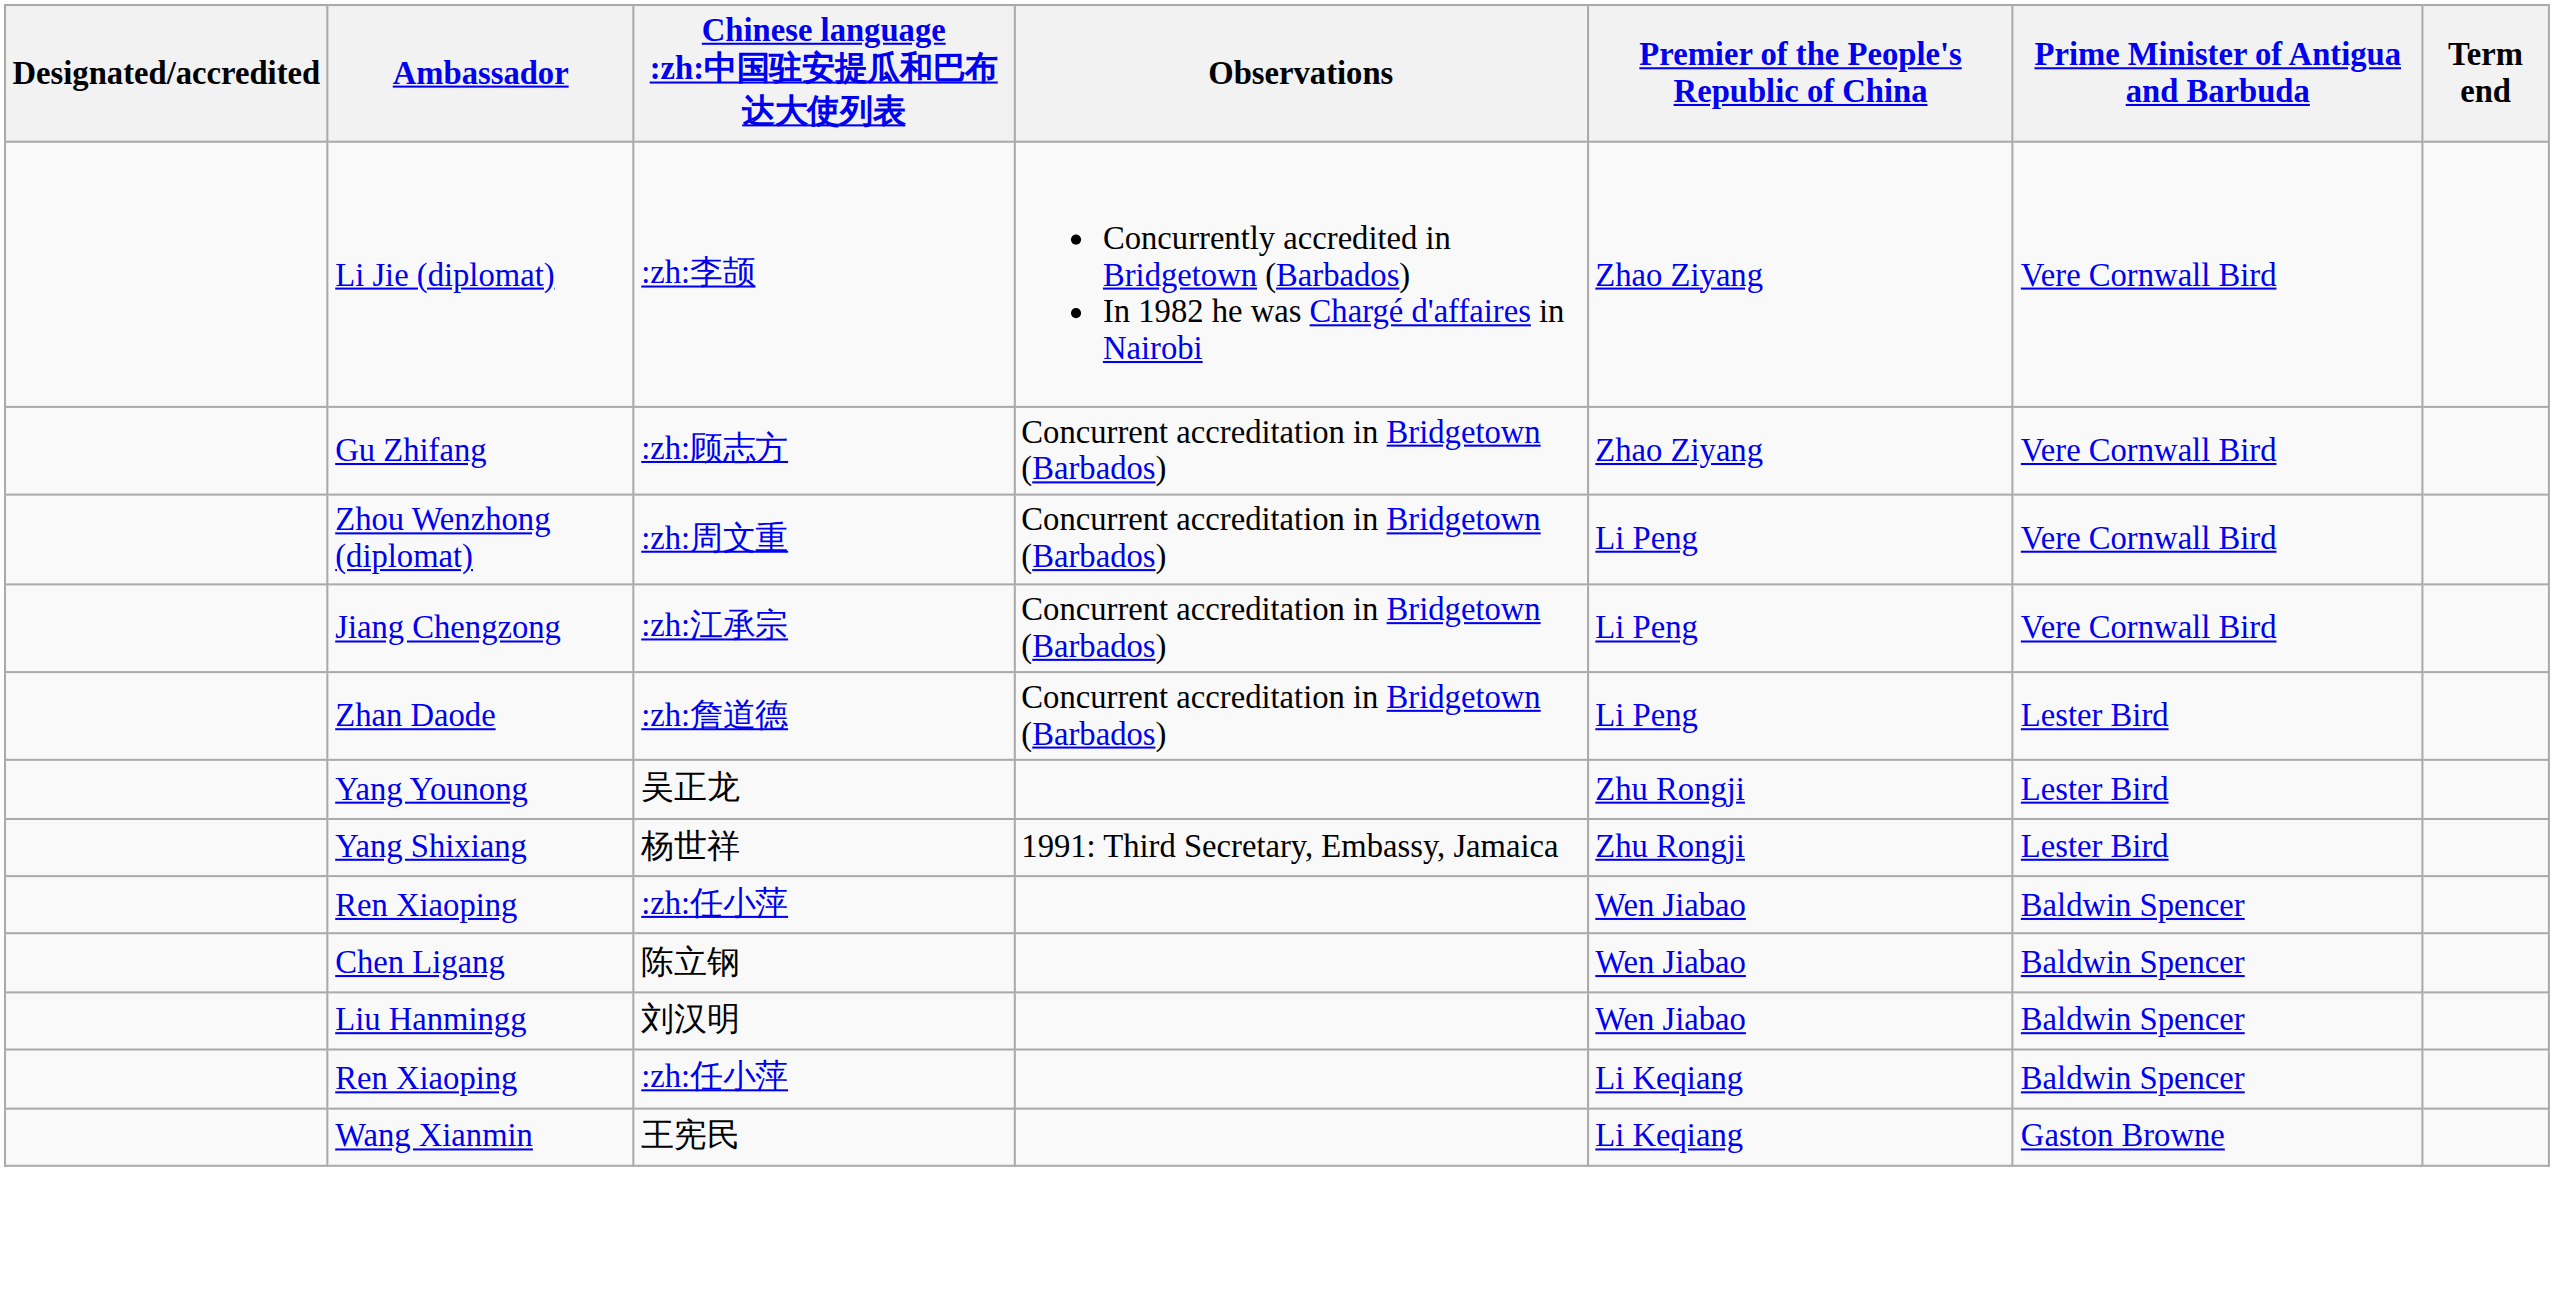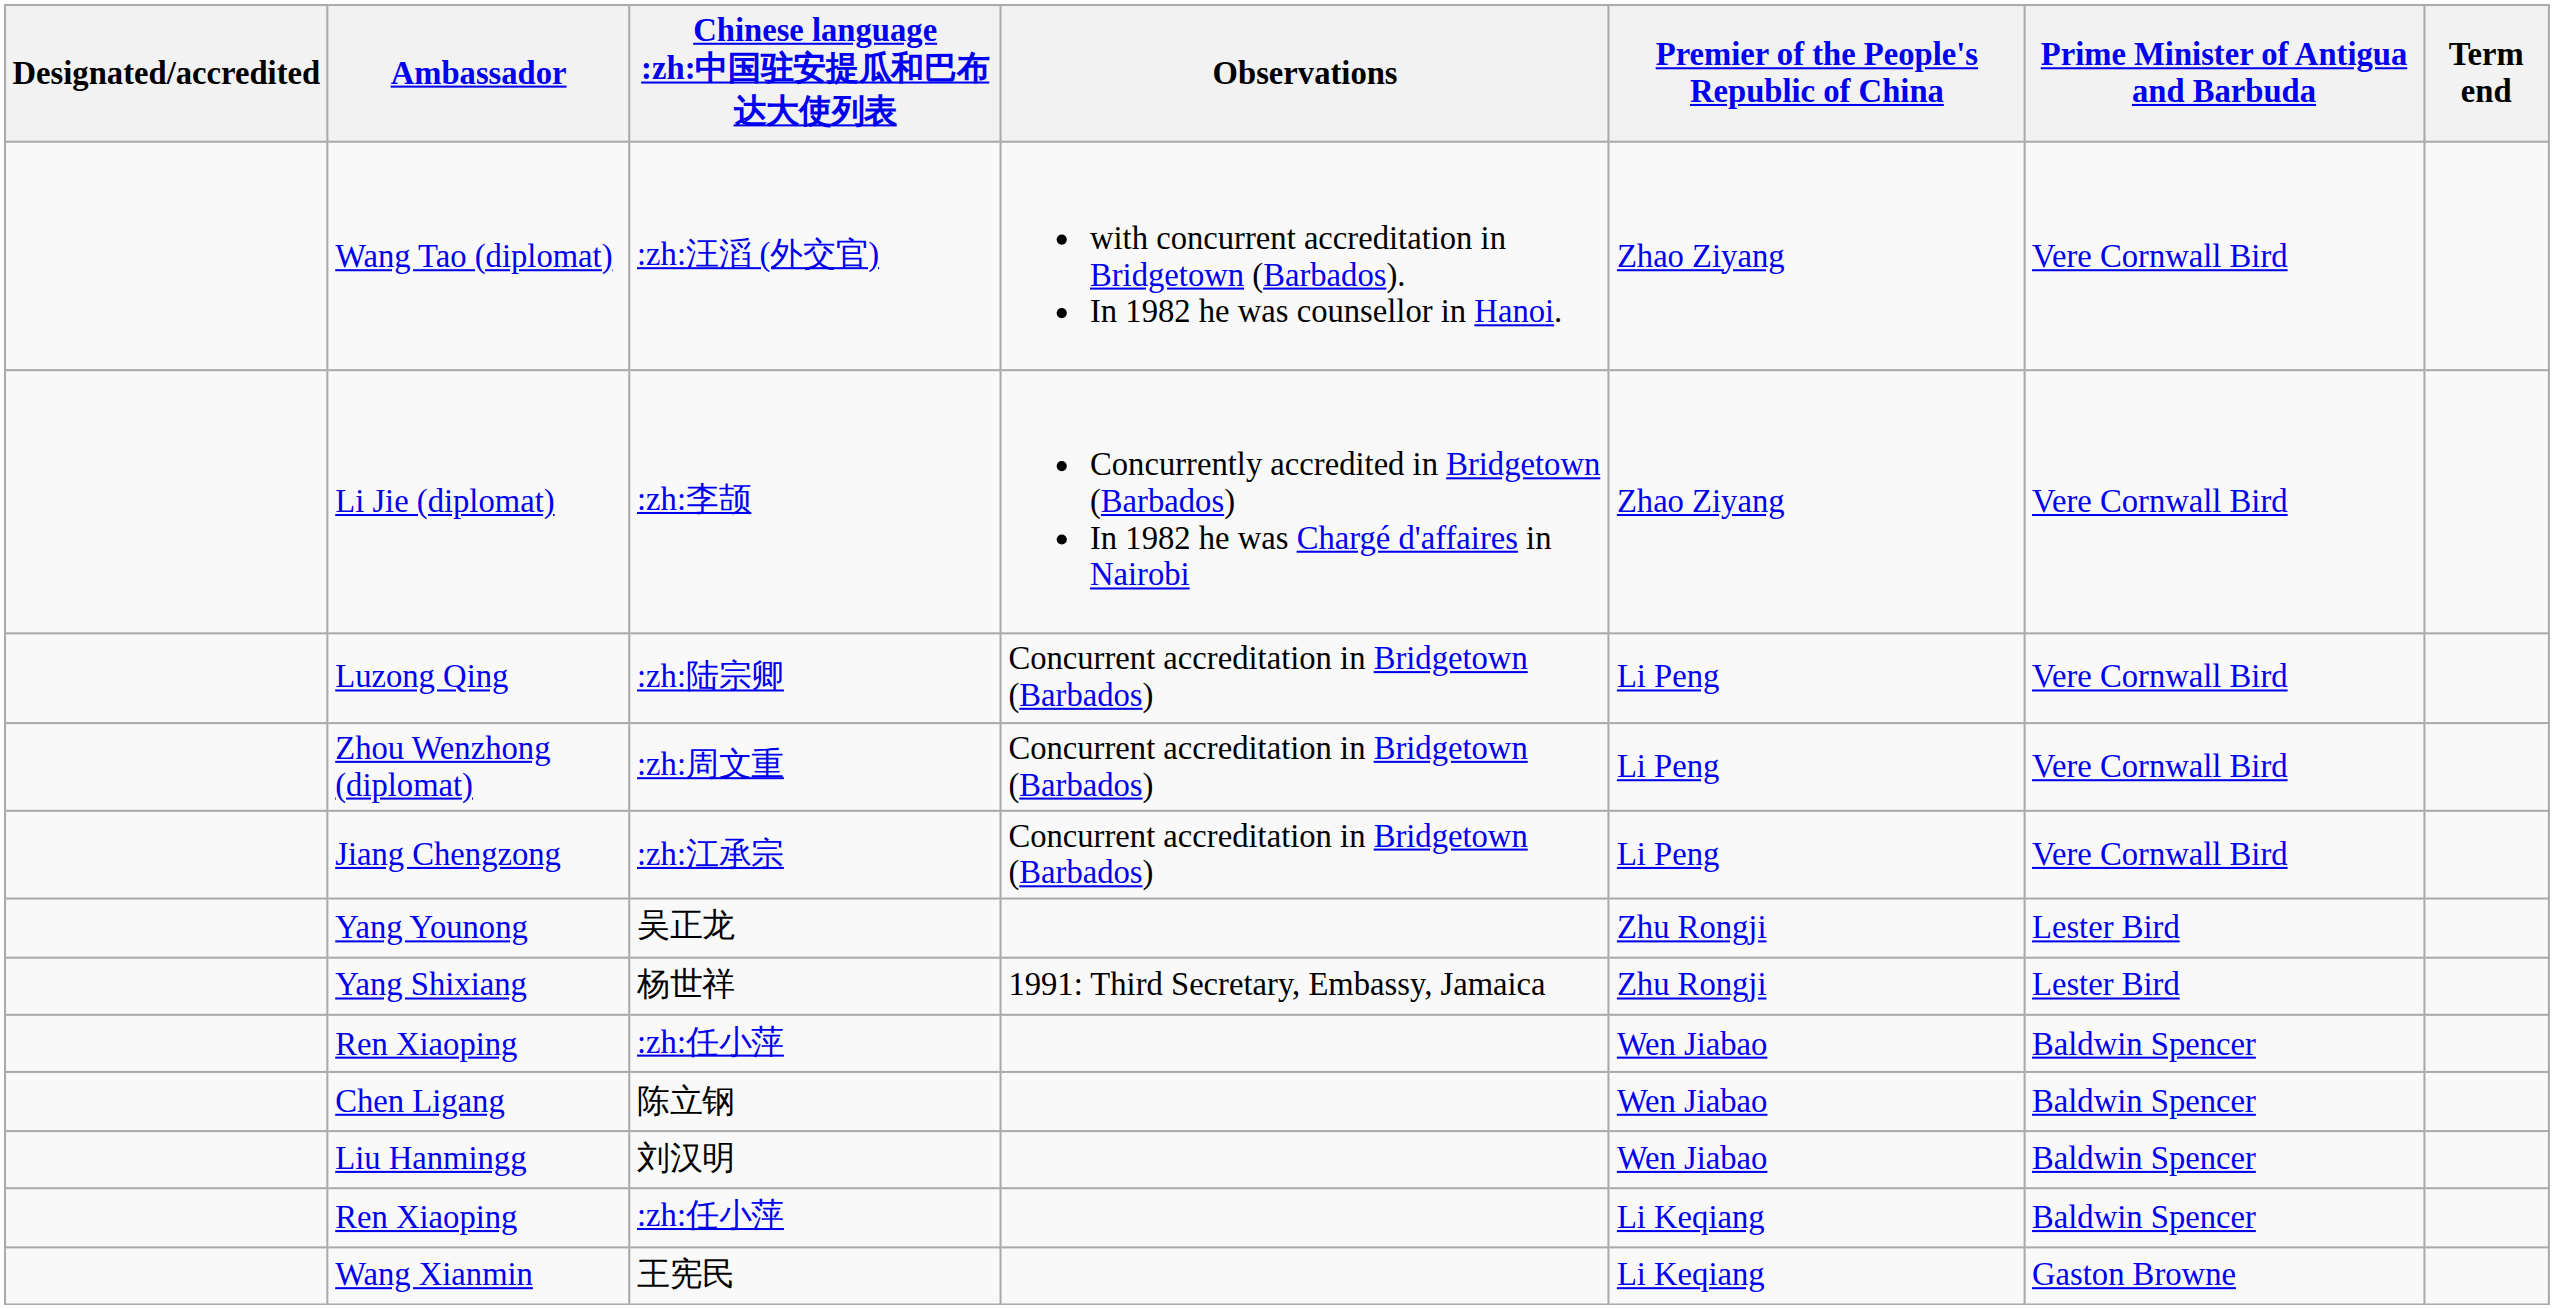+ row: Wang Tao (diplomat) | :zh:汪滔 (外交官) | with concurrent accreditation in Bridgetown (Barbados). In 1982 he was counsellor in Hanoi. | Zhao Ziyang | Vere Cornwall Bird
- row: Gu Zhifang | :zh:顾志方 | Concurrent accreditation in Bridgetown (Barbados) | Zhao Ziyang | Vere Cornwall Bird
+ row: Luzong Qing | :zh:陆宗卿 | Concurrent accreditation in Bridgetown (Barbados) | Li Peng | Vere Cornwall Bird
- row: Zhan Daode | :zh:詹道德 | Concurrent accreditation in Bridgetown (Barbados) | Li Peng | Lester Bird
